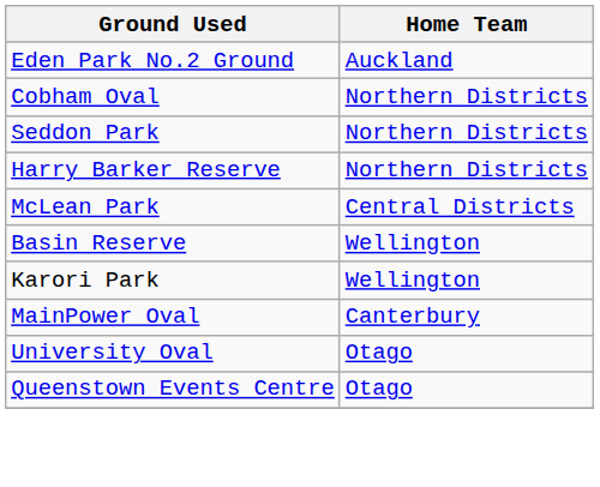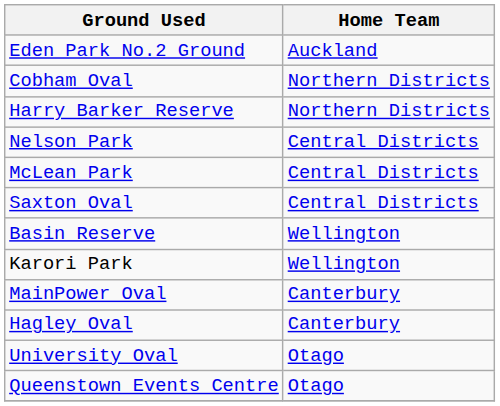- row: Seddon Park | Northern Districts
+ row: Nelson Park | Central Districts
+ row: Saxton Oval | Central Districts
+ row: Hagley Oval | Canterbury
